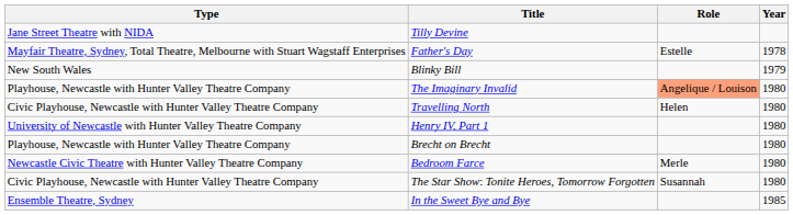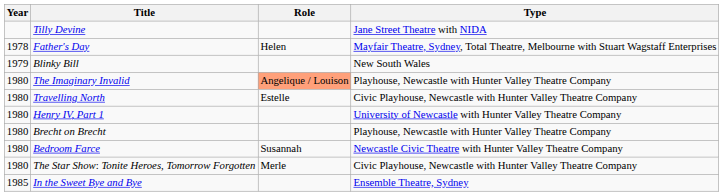columns swapped: Year <-> Type
Father's Day | Role: Estelle -> Helen
Travelling North | Role: Helen -> Estelle
Bedroom Farce | Role: Merle -> Susannah
The Star Show: Tonite Heroes, Tomorrow Forgotten | Role: Susannah -> Merle
